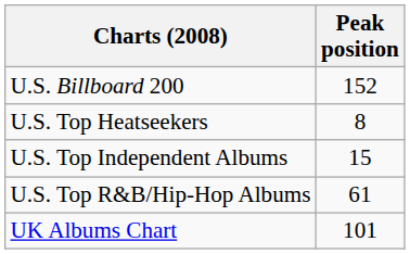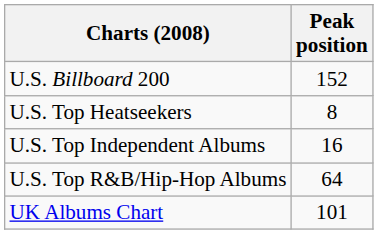U.S. Top Independent Albums | Peak position: 15 -> 16
U.S. Top R&B/Hip-Hop Albums | Peak position: 61 -> 64
